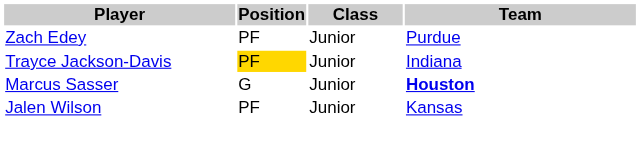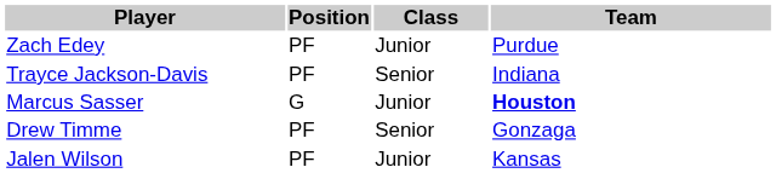Trayce Jackson-Davis | Position: gold background -> no background
Trayce Jackson-Davis | Class: Junior -> Senior
+ row: Drew Timme | PF | Senior | Gonzaga
